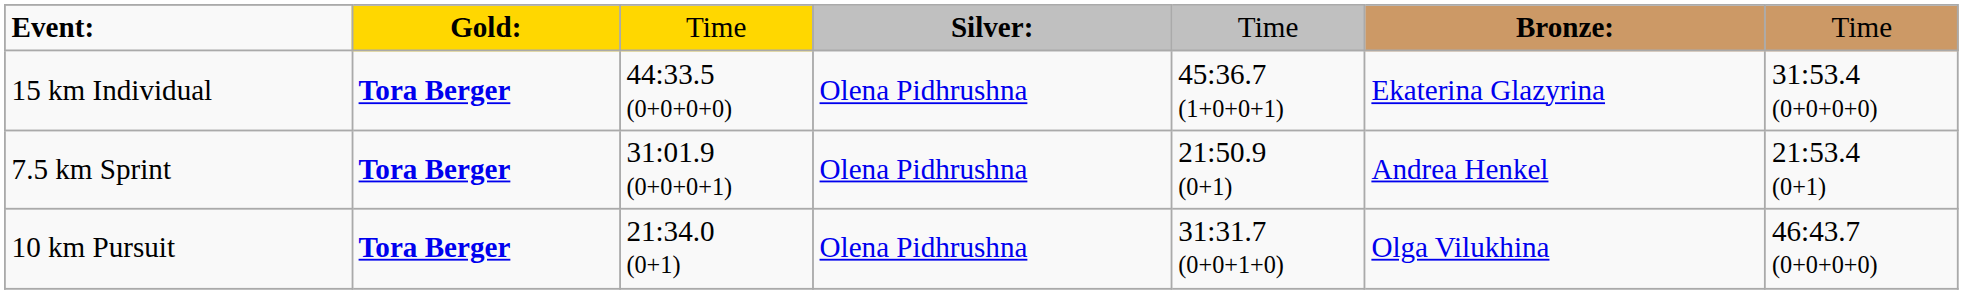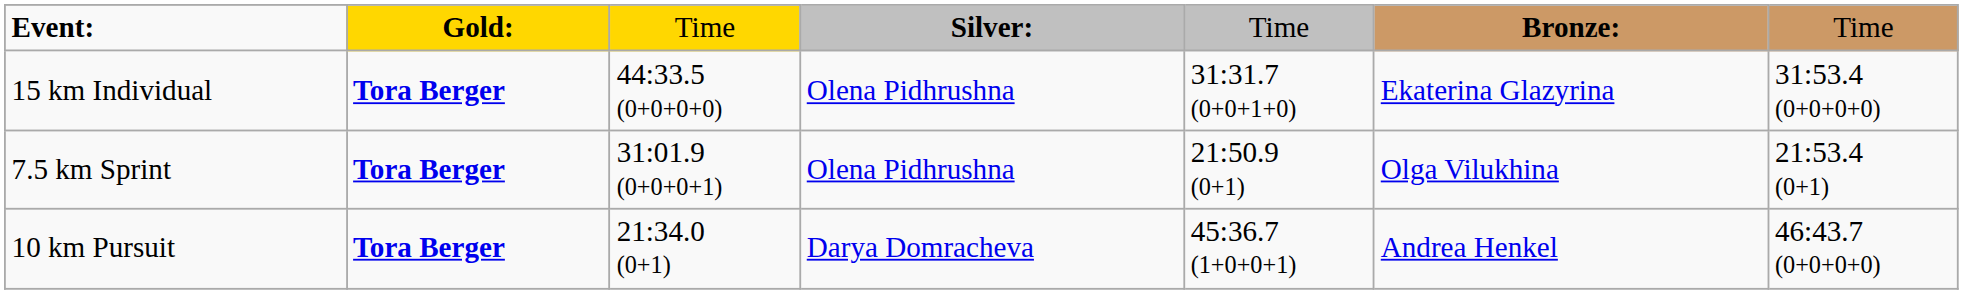15 km Individual | column 5: 45:36.7 (1+0+0+1) -> 31:31.7 (0+0+1+0)
7.5 km Sprint | column 6: Andrea Henkel -> Olga Vilukhina
10 km Pursuit | column 4: Olena Pidhrushna -> Darya Domracheva
10 km Pursuit | column 5: 31:31.7 (0+0+1+0) -> 45:36.7 (1+0+0+1)
10 km Pursuit | column 6: Olga Vilukhina -> Andrea Henkel
